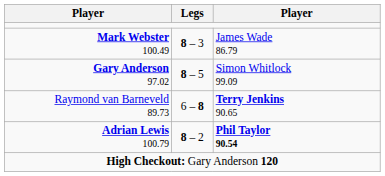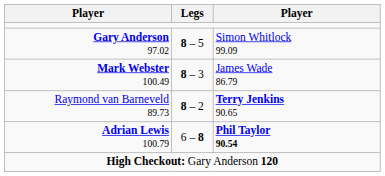rows swapped: Mark Webster 100.49 <-> Gary Anderson 97.02
Raymond van Barneveld 89.73 | Legs: 6 – 8 -> 8 – 2
Adrian Lewis 100.79 | Legs: 8 – 2 -> 6 – 8
